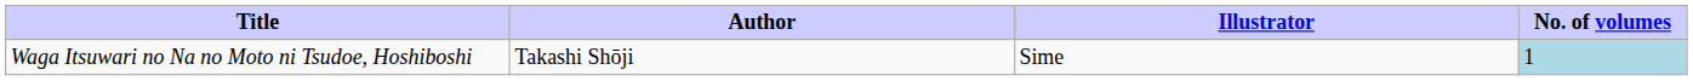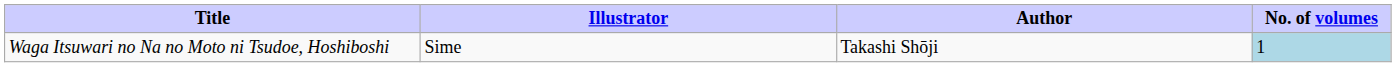columns swapped: Author <-> Illustrator
